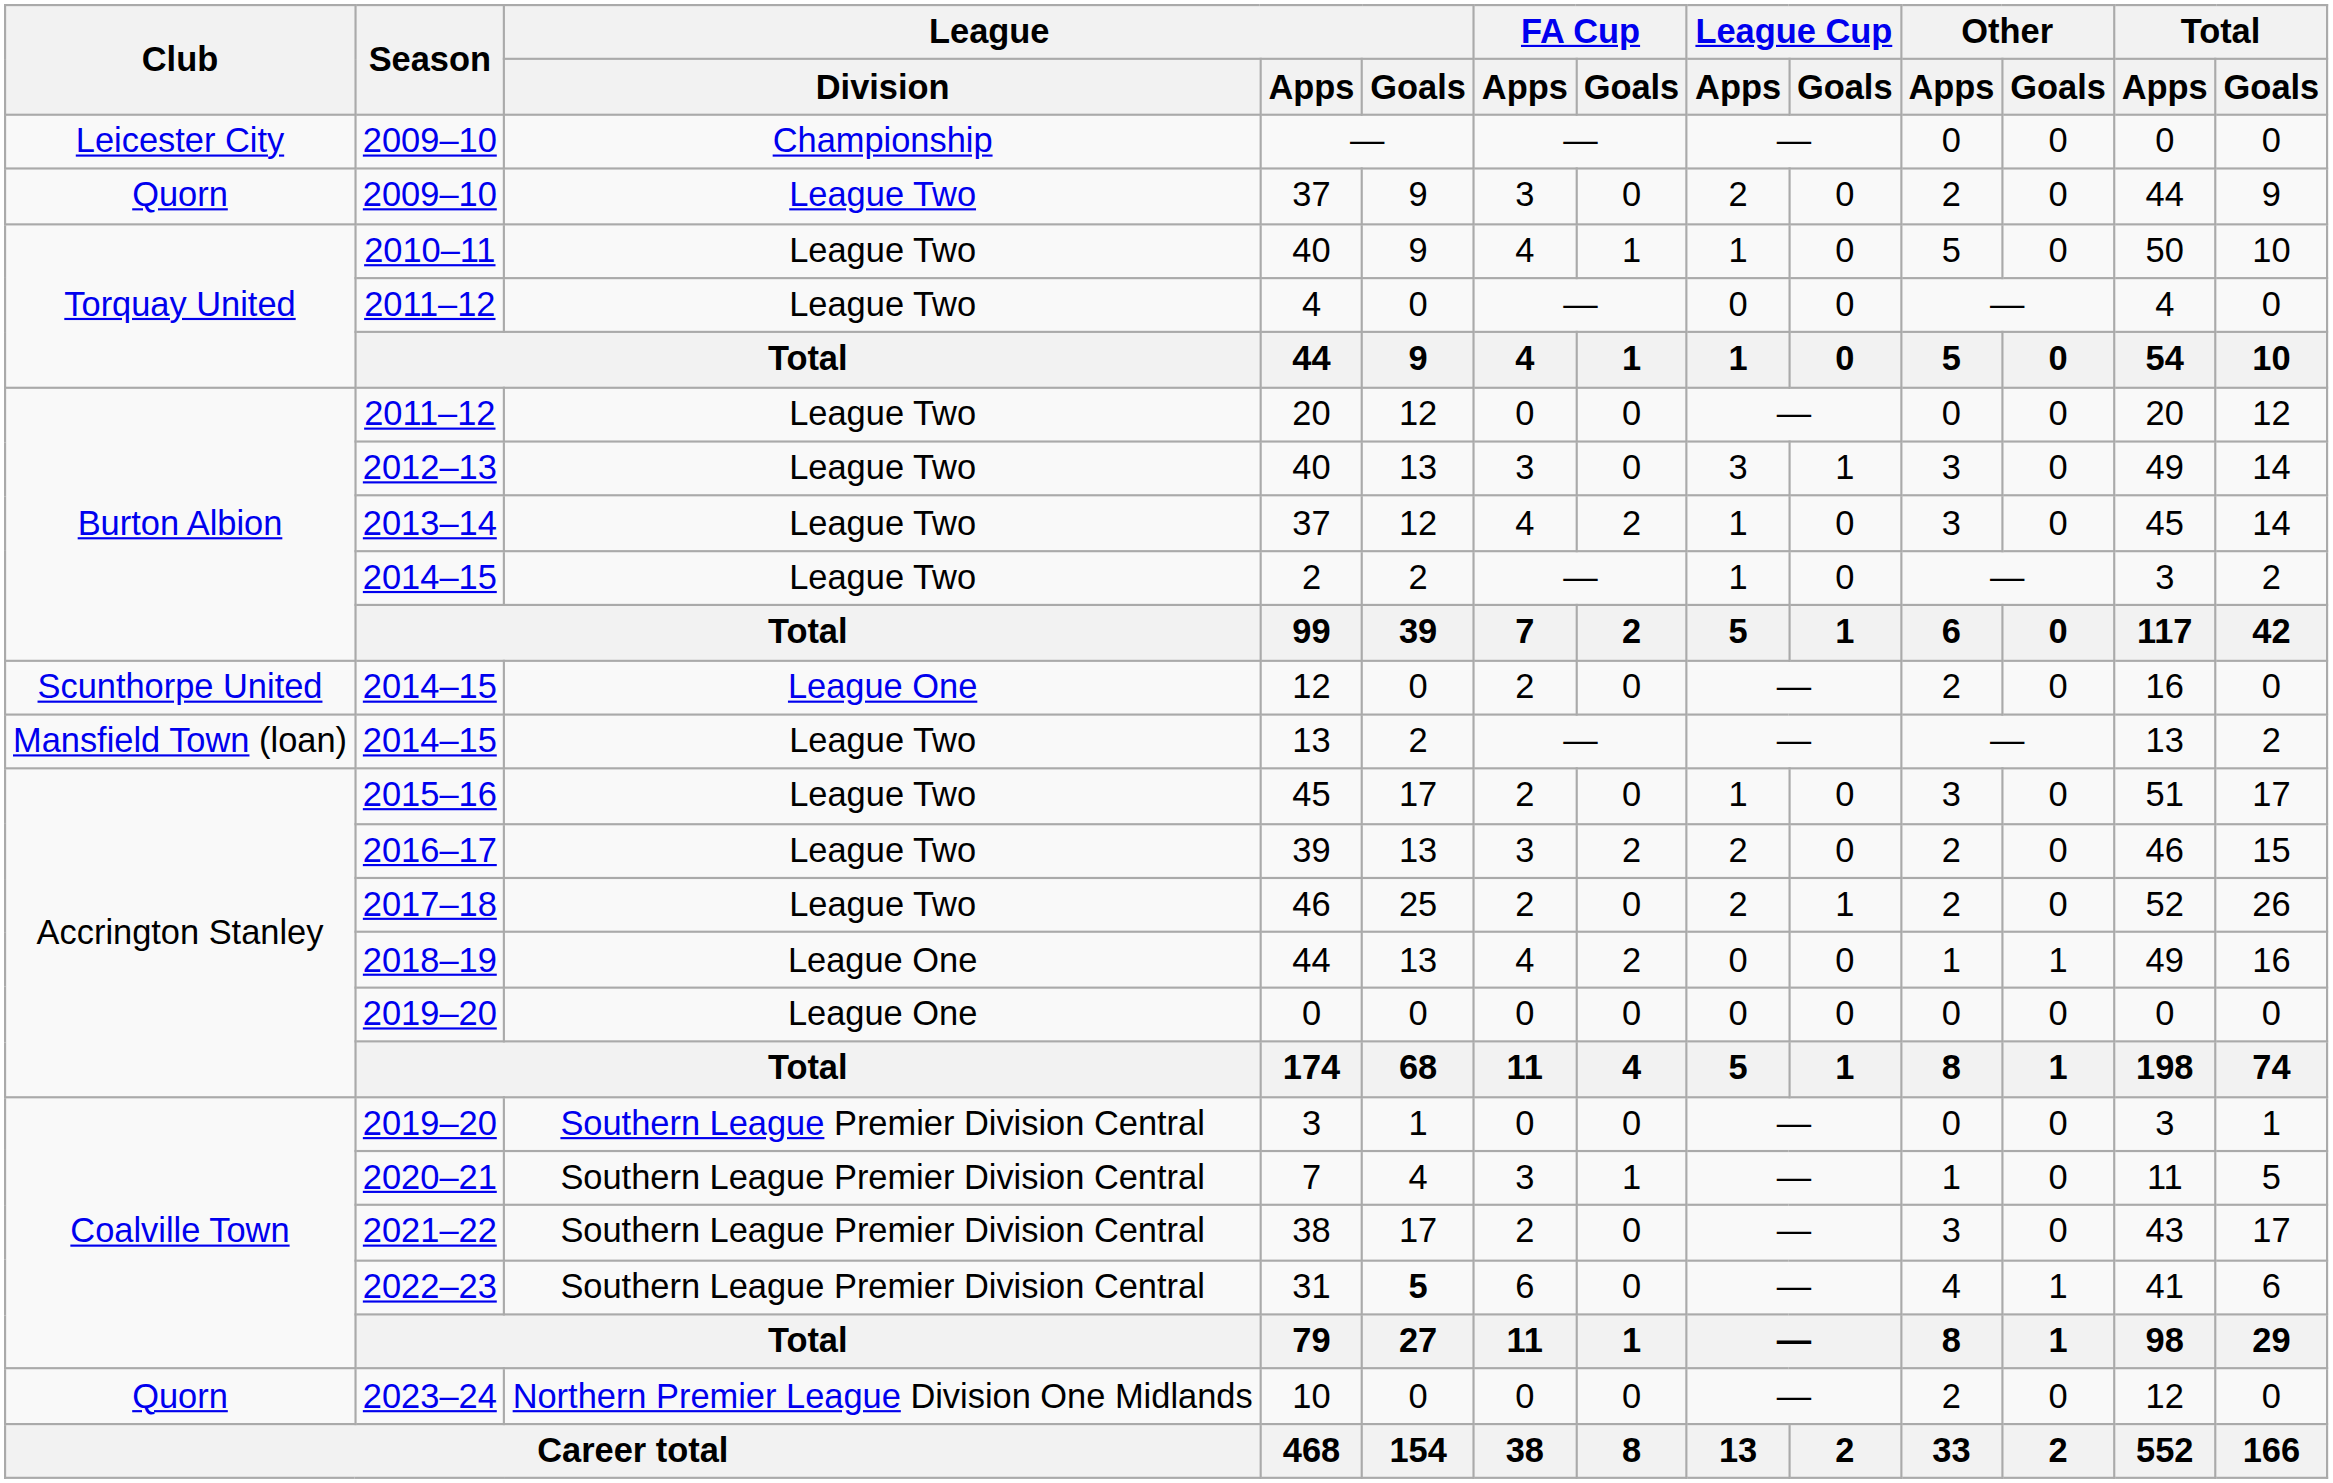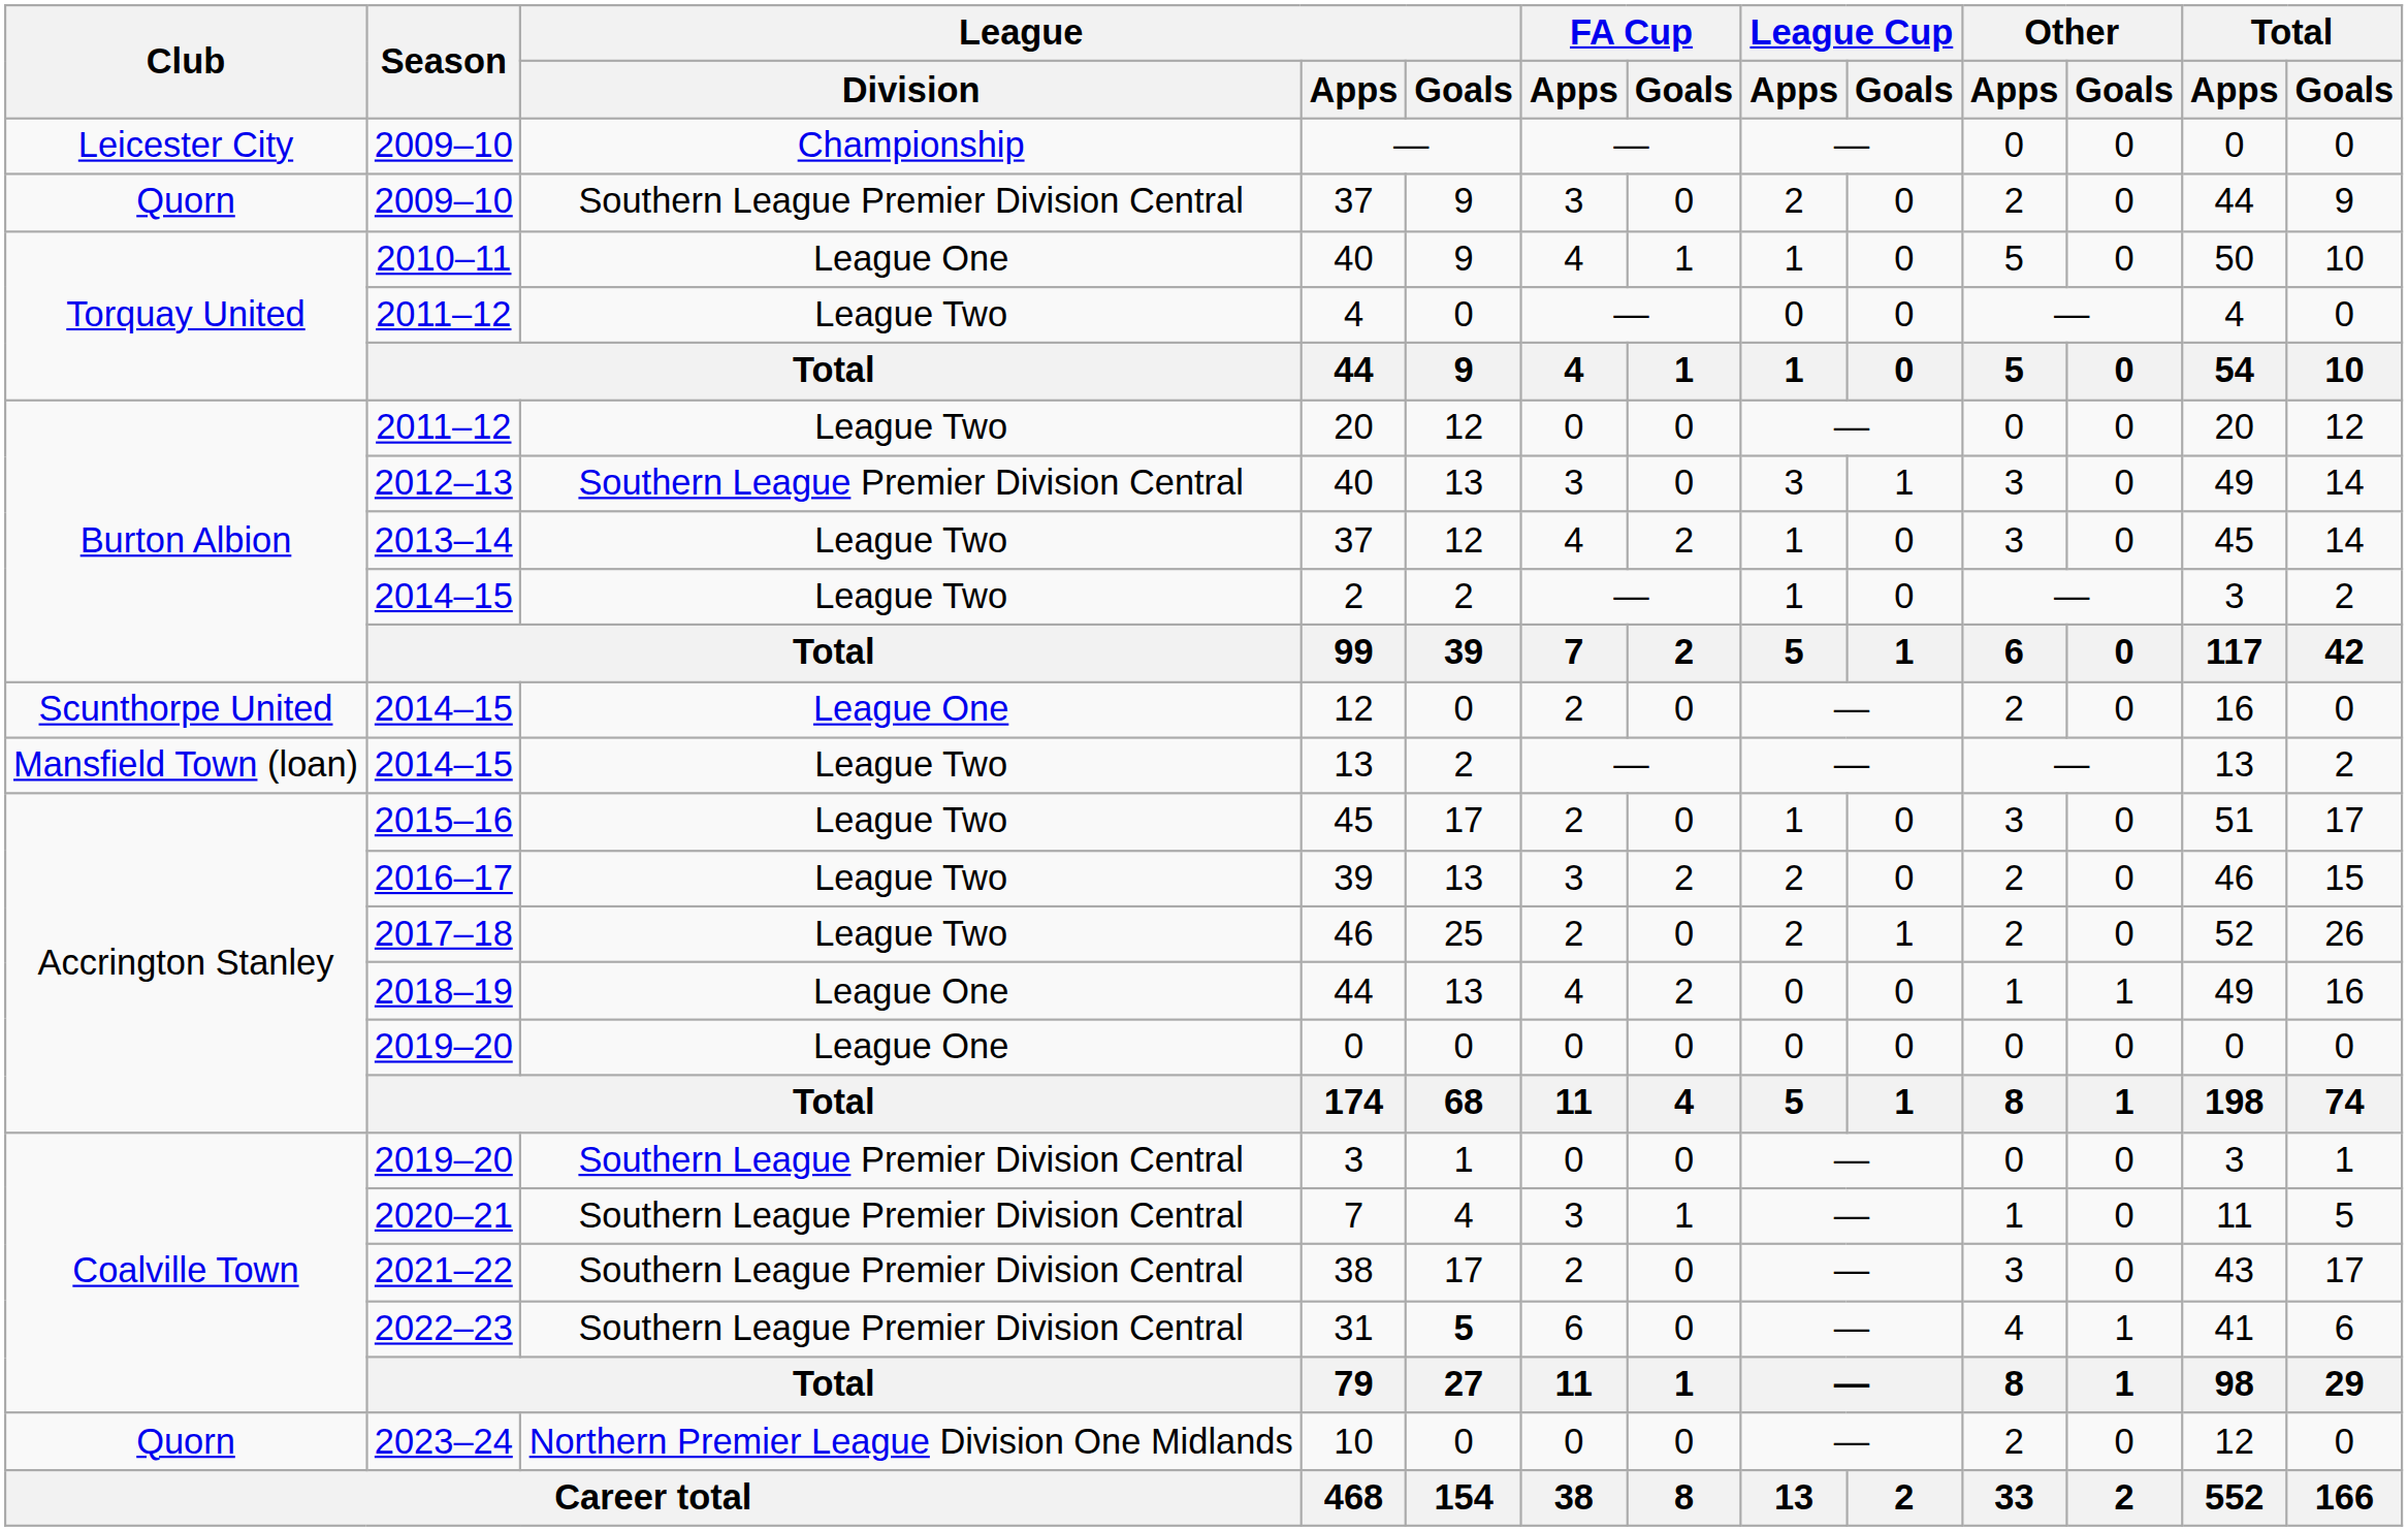2009–10 / 37 | League / Division: League Two -> Southern League Premier Division Central
2010–11 / 40 | League / Division: League Two -> League One
2012–13 / 40 | League / Division: League Two -> Southern League Premier Division Central
